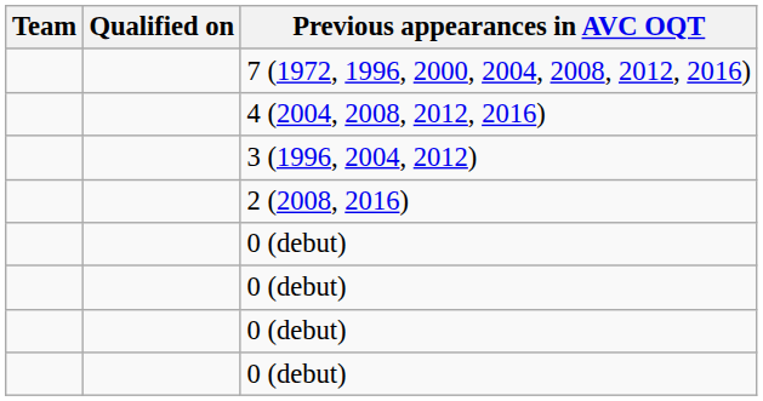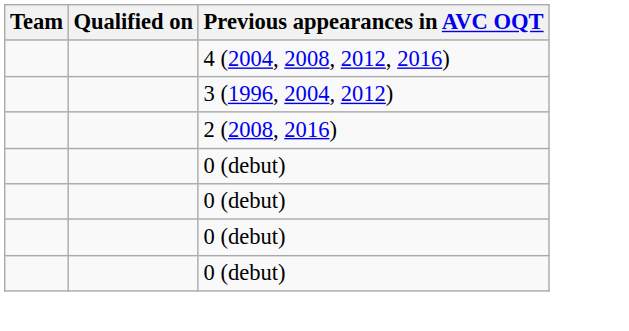- row: 7 (1972, 1996, 2000, 2004, 2008, 2012, 2016)
